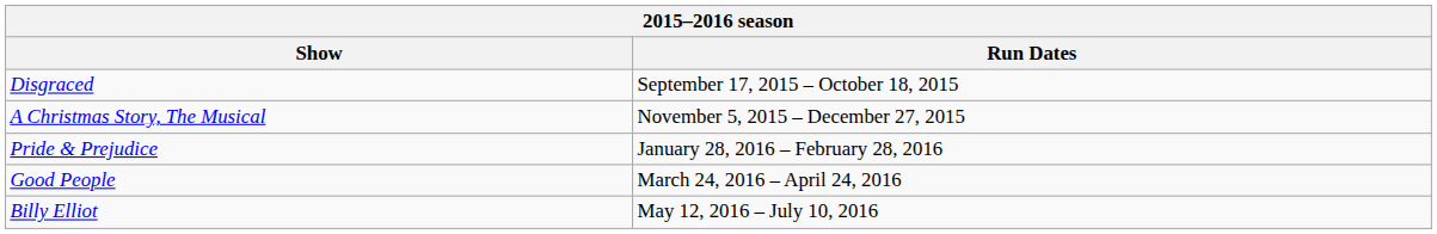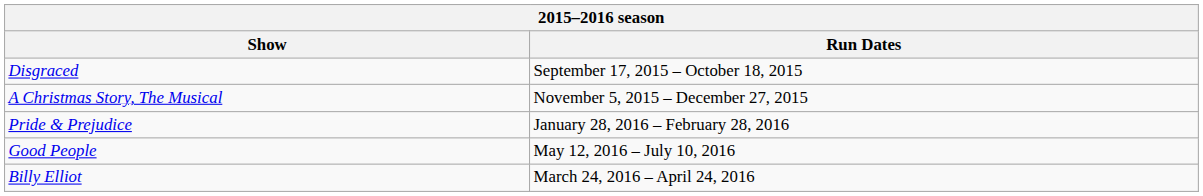Good People | Run Dates: March 24, 2016 – April 24, 2016 -> May 12, 2016 – July 10, 2016
Billy Elliot | Run Dates: May 12, 2016 – July 10, 2016 -> March 24, 2016 – April 24, 2016
